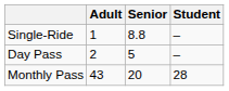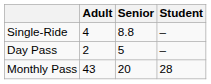Single-Ride | Adult: 1 -> 4
